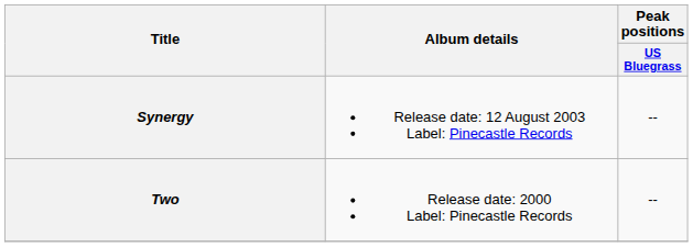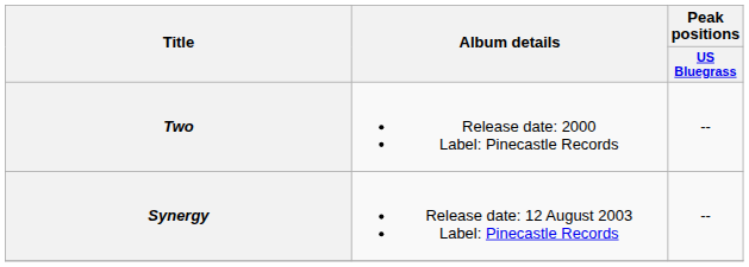rows swapped: Synergy <-> Two
